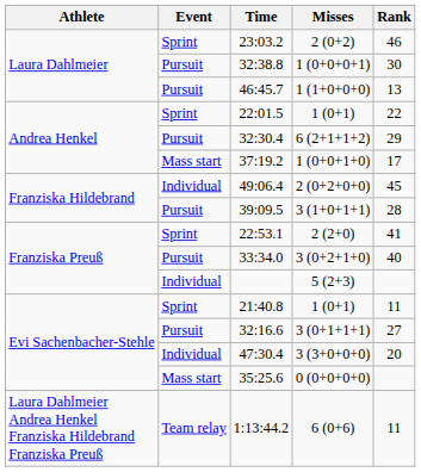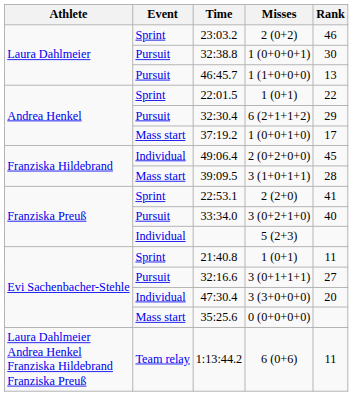39:09.5 | Event: Pursuit -> Mass start
